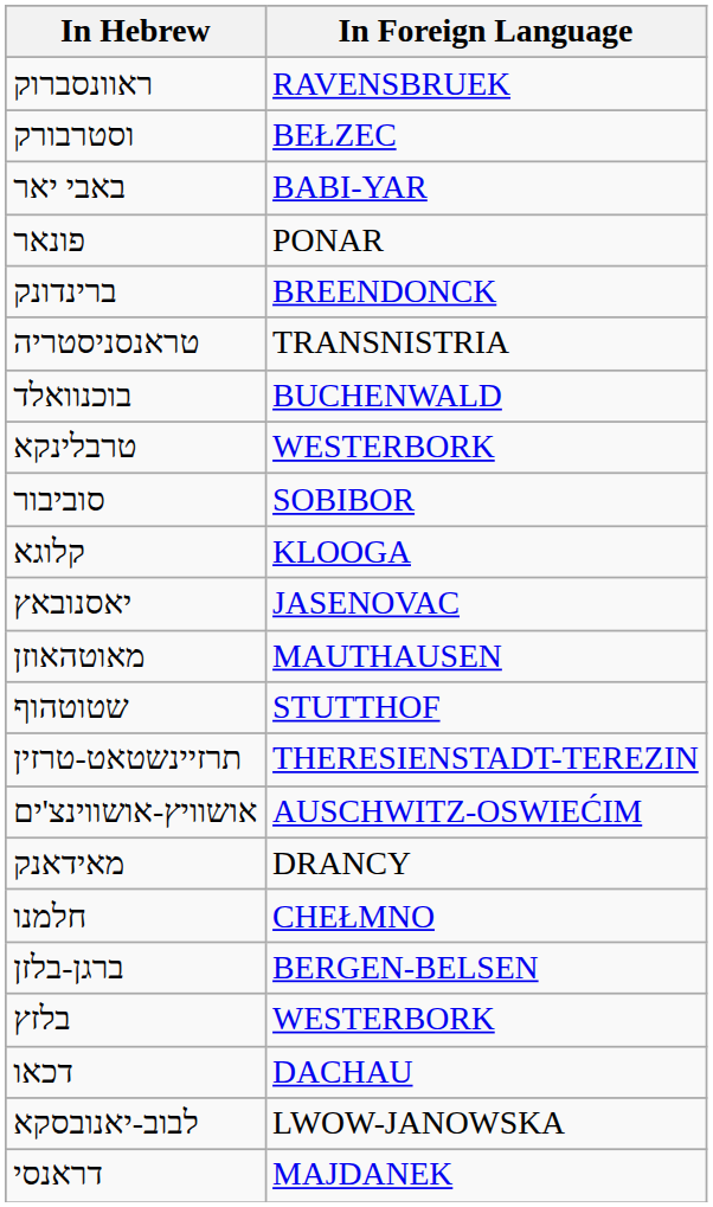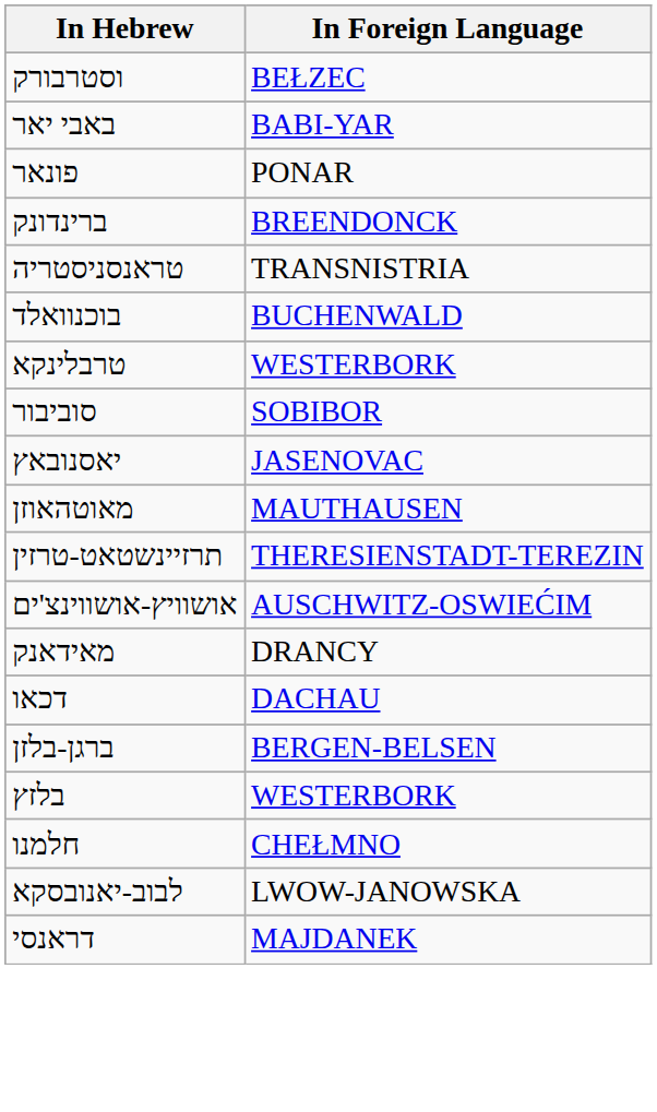- row: ראוונסברוק | RAVENSBRUEK
- row: קלוגא | KLOOGA
- row: שטוטהוף | STUTTHOF
rows swapped: דכאו <-> חלמנו
